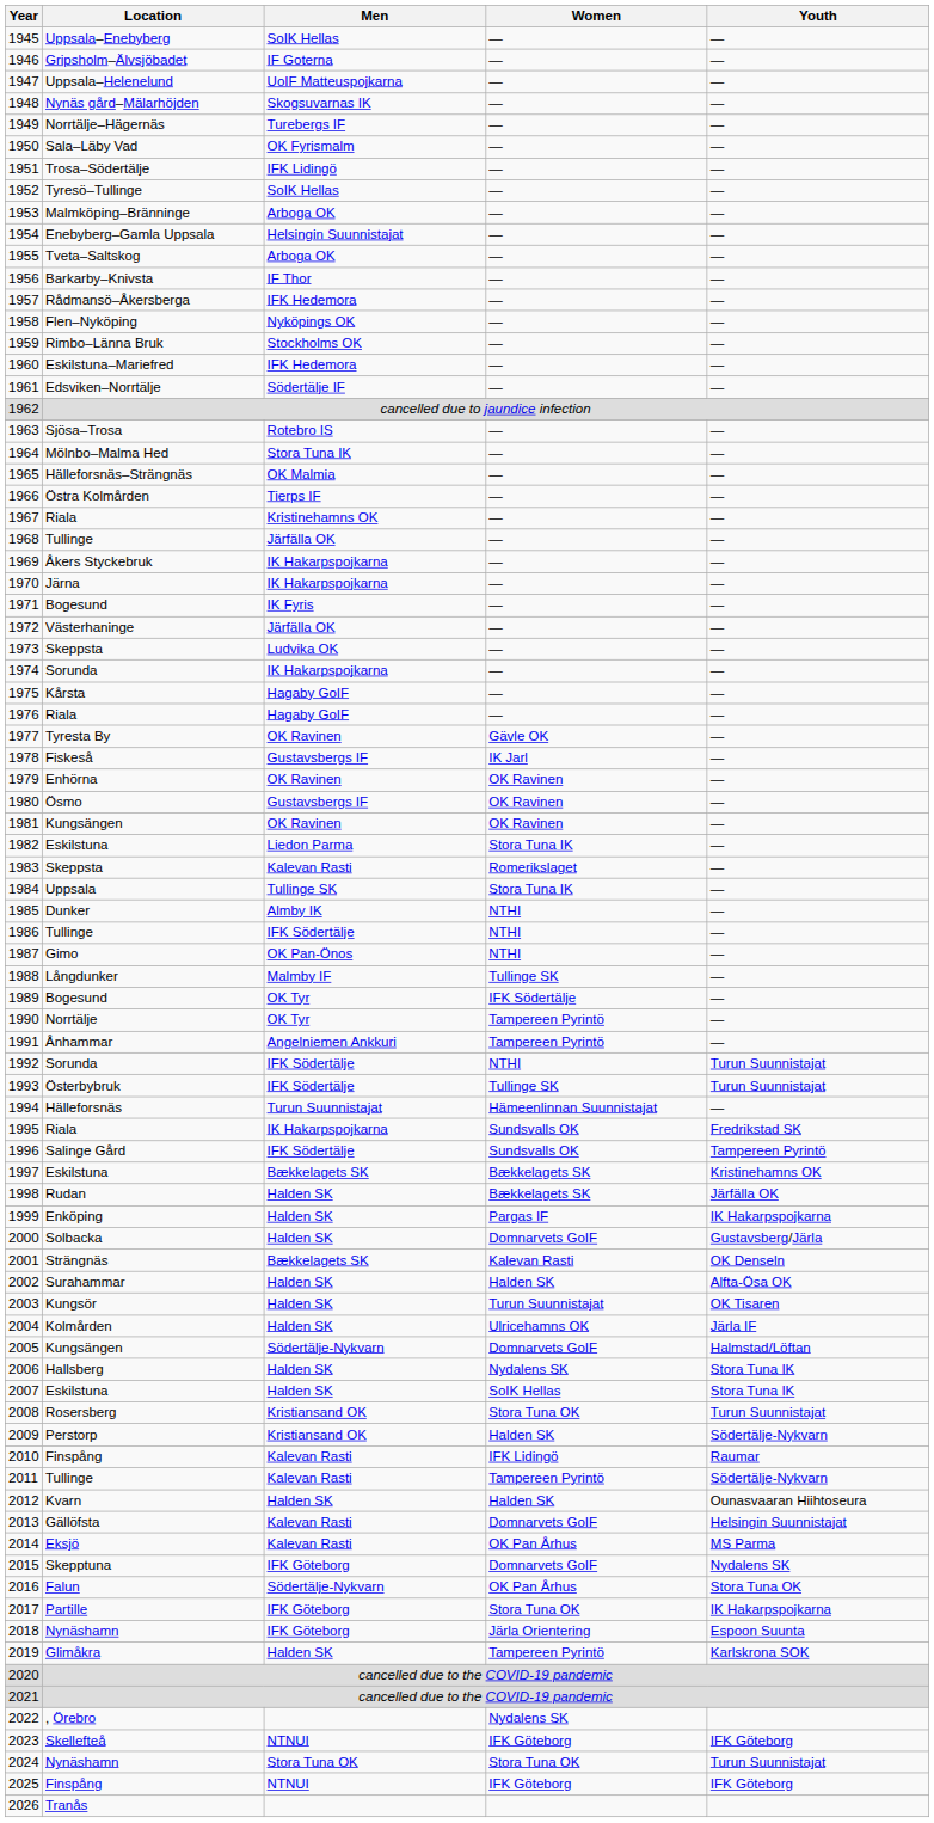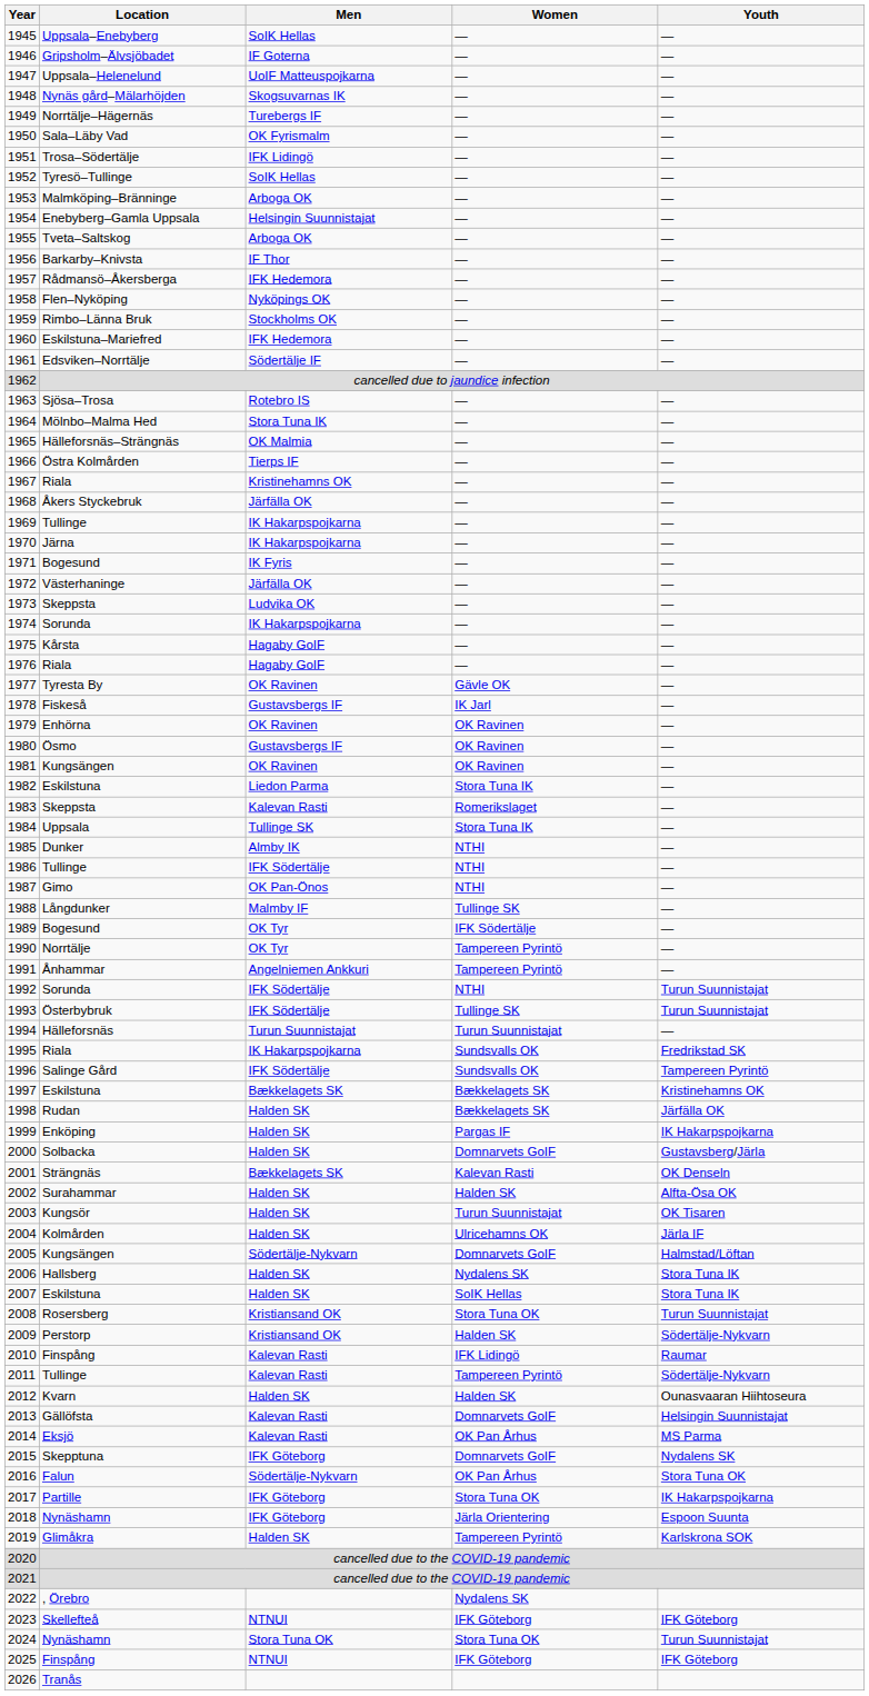1968 | Location: Tullinge -> Åkers Styckebruk
1969 | Location: Åkers Styckebruk -> Tullinge
1994 | Women: Hämeenlinnan Suunnistajat -> Turun Suunnistajat
